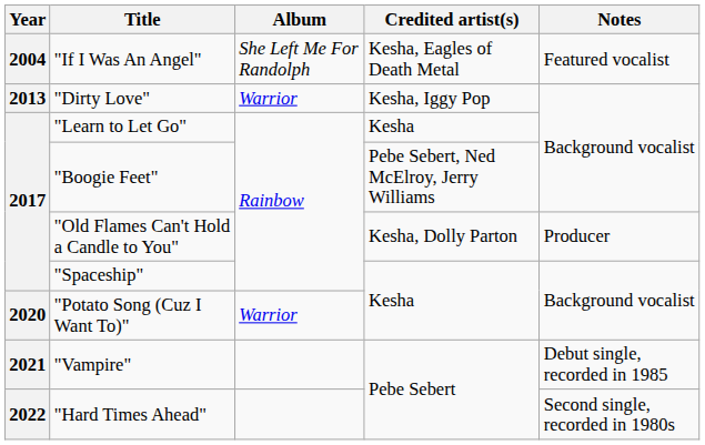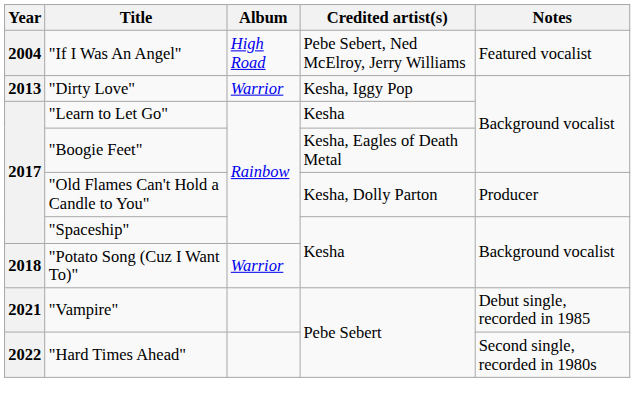"If I Was An Angel" | Album: She Left Me For Randolph -> High Road
"If I Was An Angel" | Credited artist(s): Kesha, Eagles of Death Metal -> Pebe Sebert, Ned McElroy, Jerry Williams
"Boogie Feet" | Credited artist(s): Pebe Sebert, Ned McElroy, Jerry Williams -> Kesha, Eagles of Death Metal
"Potato Song (Cuz I Want To)" | Year: 2020 -> 2018
